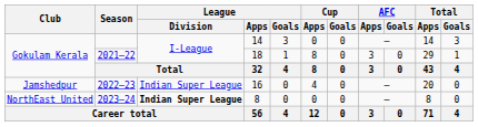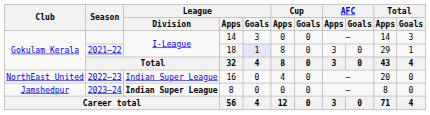2021–22 | League / Goals: no background -> lavender background
2022–23 | Club: Jamshedpur -> NorthEast United
2023–24 | Club: NorthEast United -> Jamshedpur
